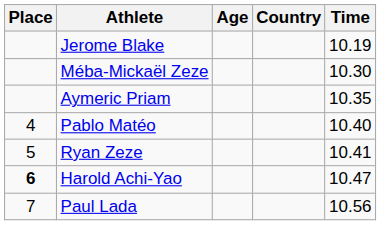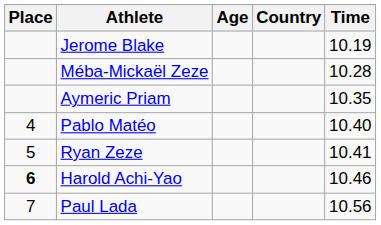Méba-Mickaël Zeze | Time: 10.30 -> 10.28
Harold Achi-Yao | Time: 10.47 -> 10.46
